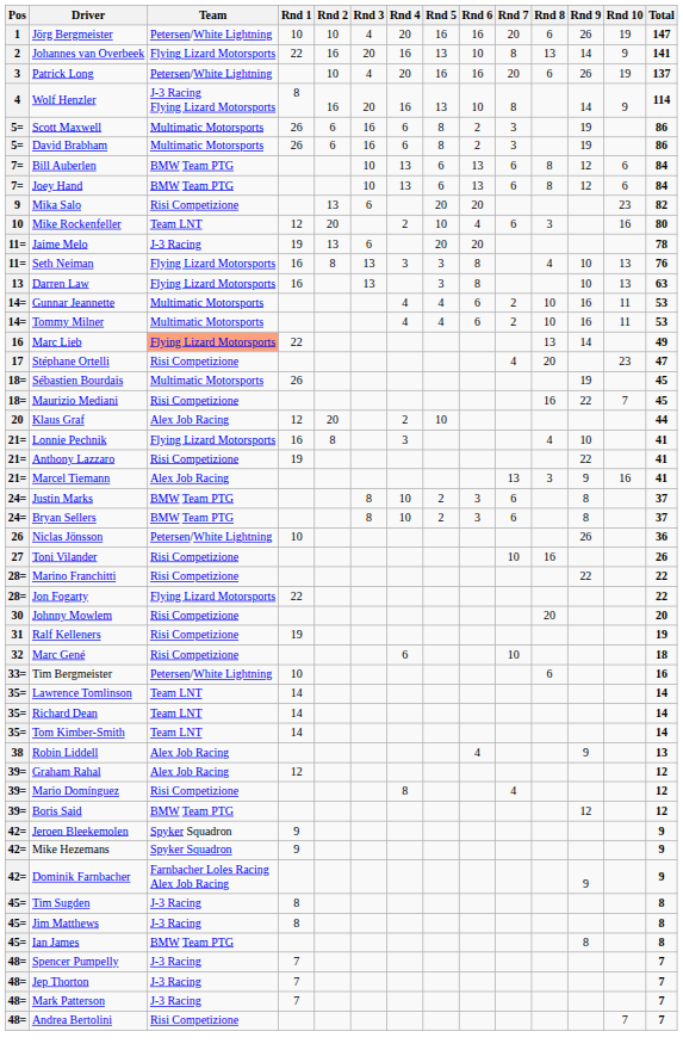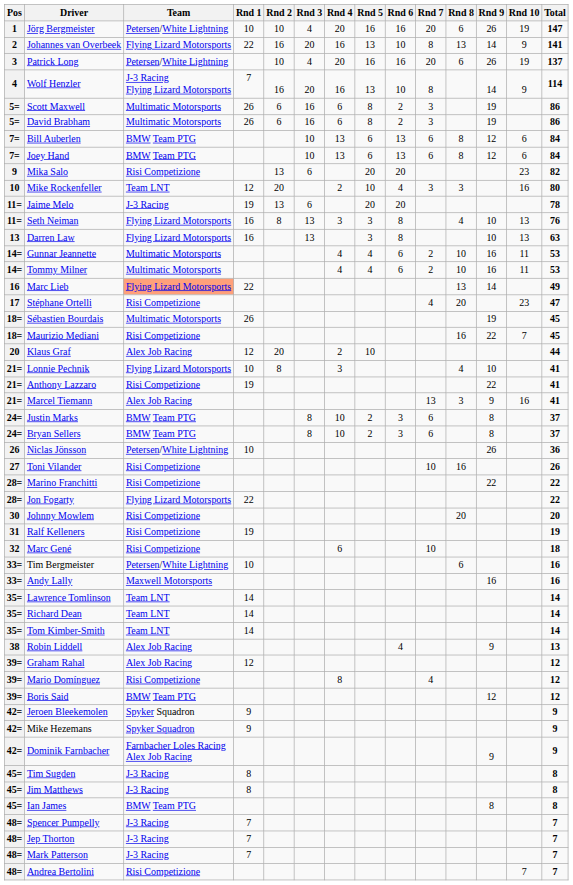Wolf Henzler | Rnd 1: 8 -> 7
Mike Rockenfeller | Rnd 7: 6 -> 3
Lonnie Pechnik | Rnd 1: 16 -> 10
+ row: 33= | Andy Lally | Maxwell Motorsports | 16 | 16
